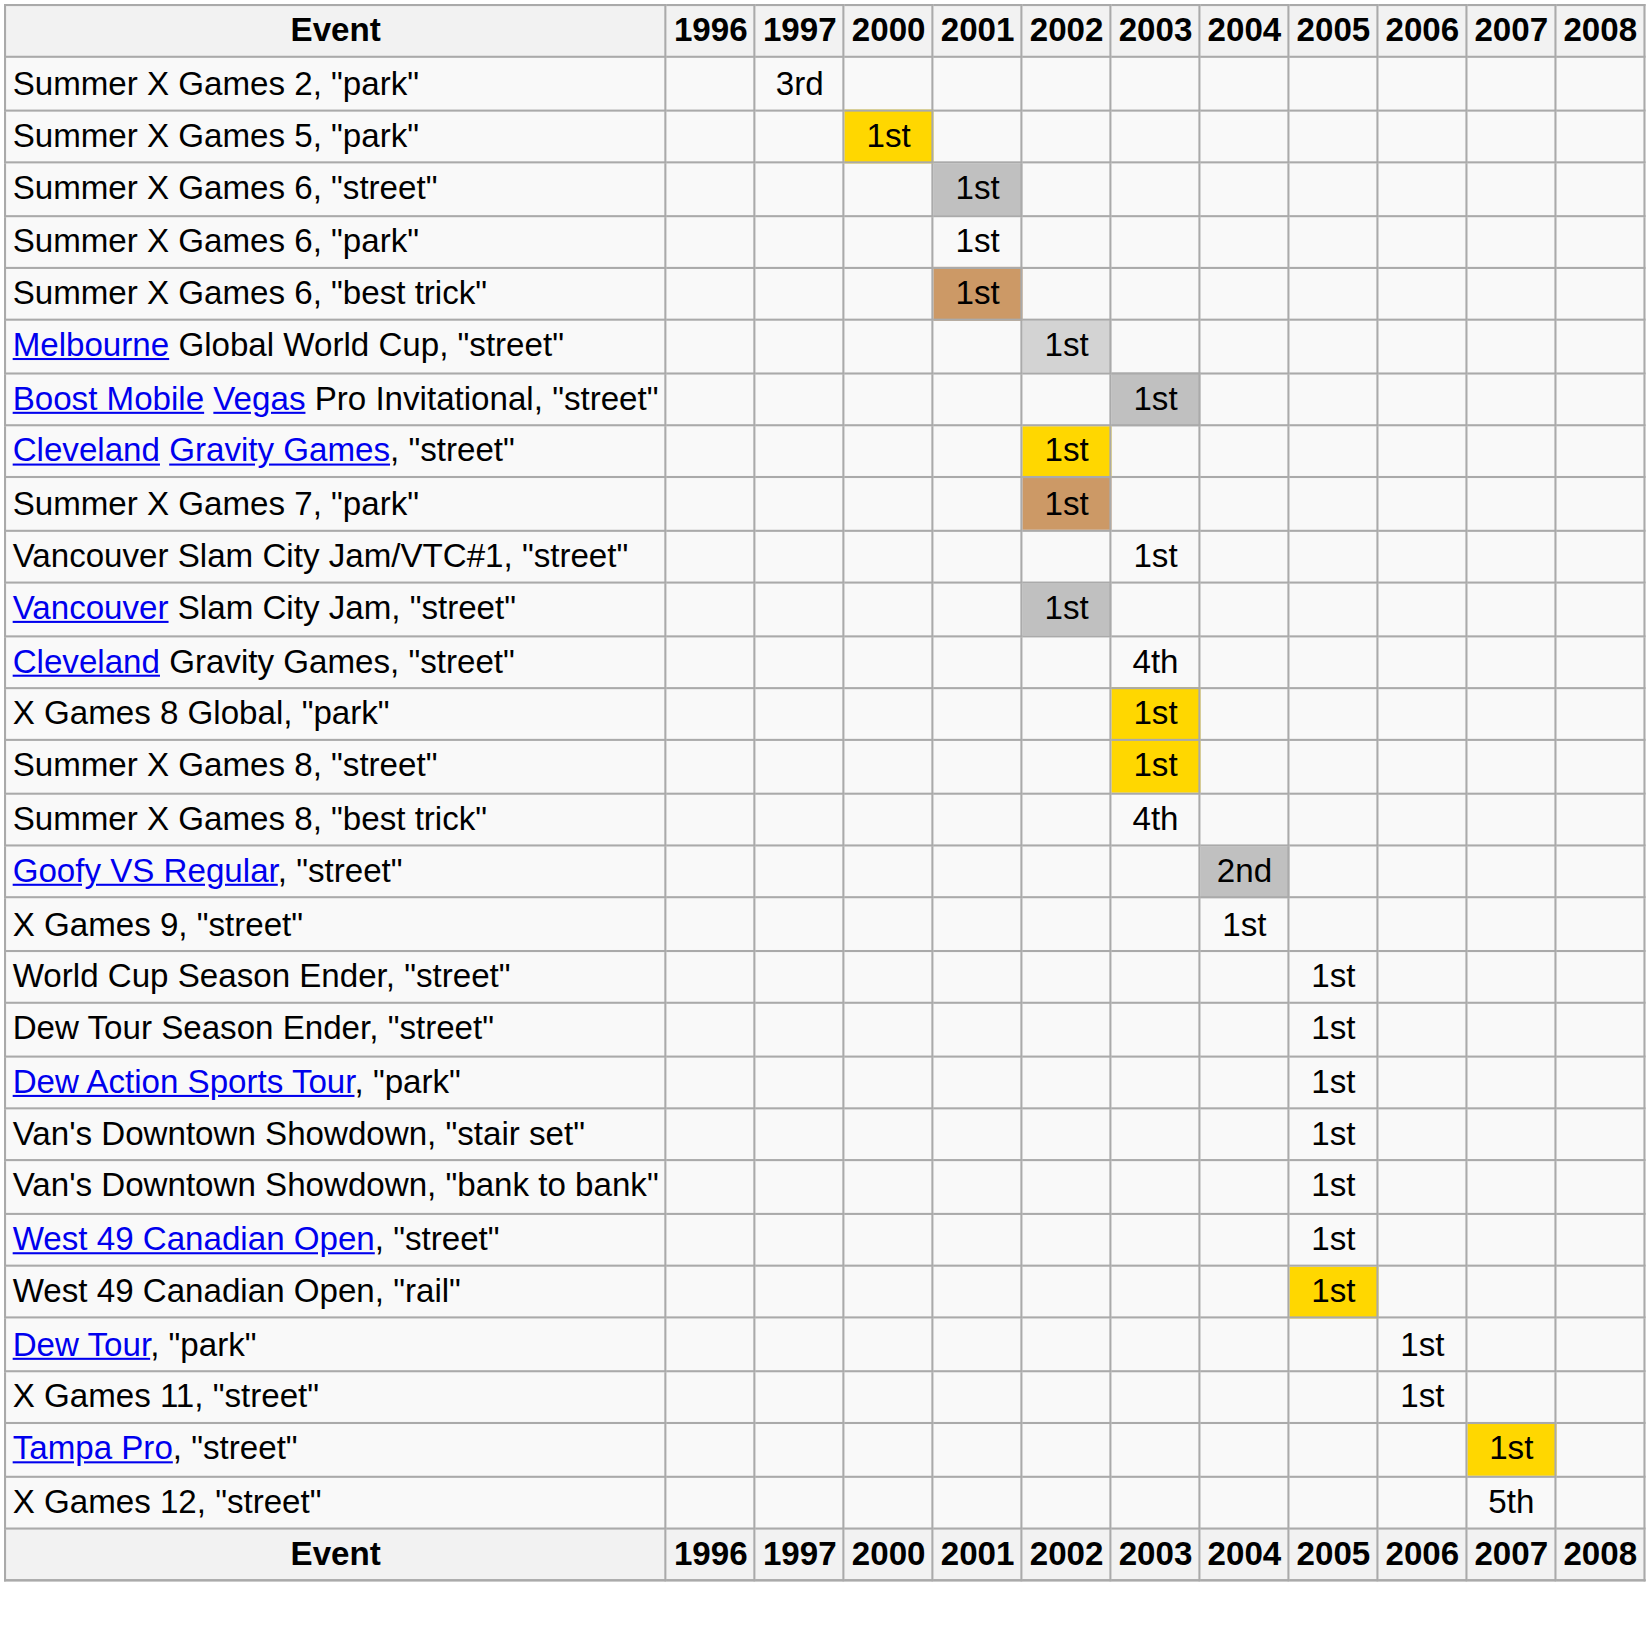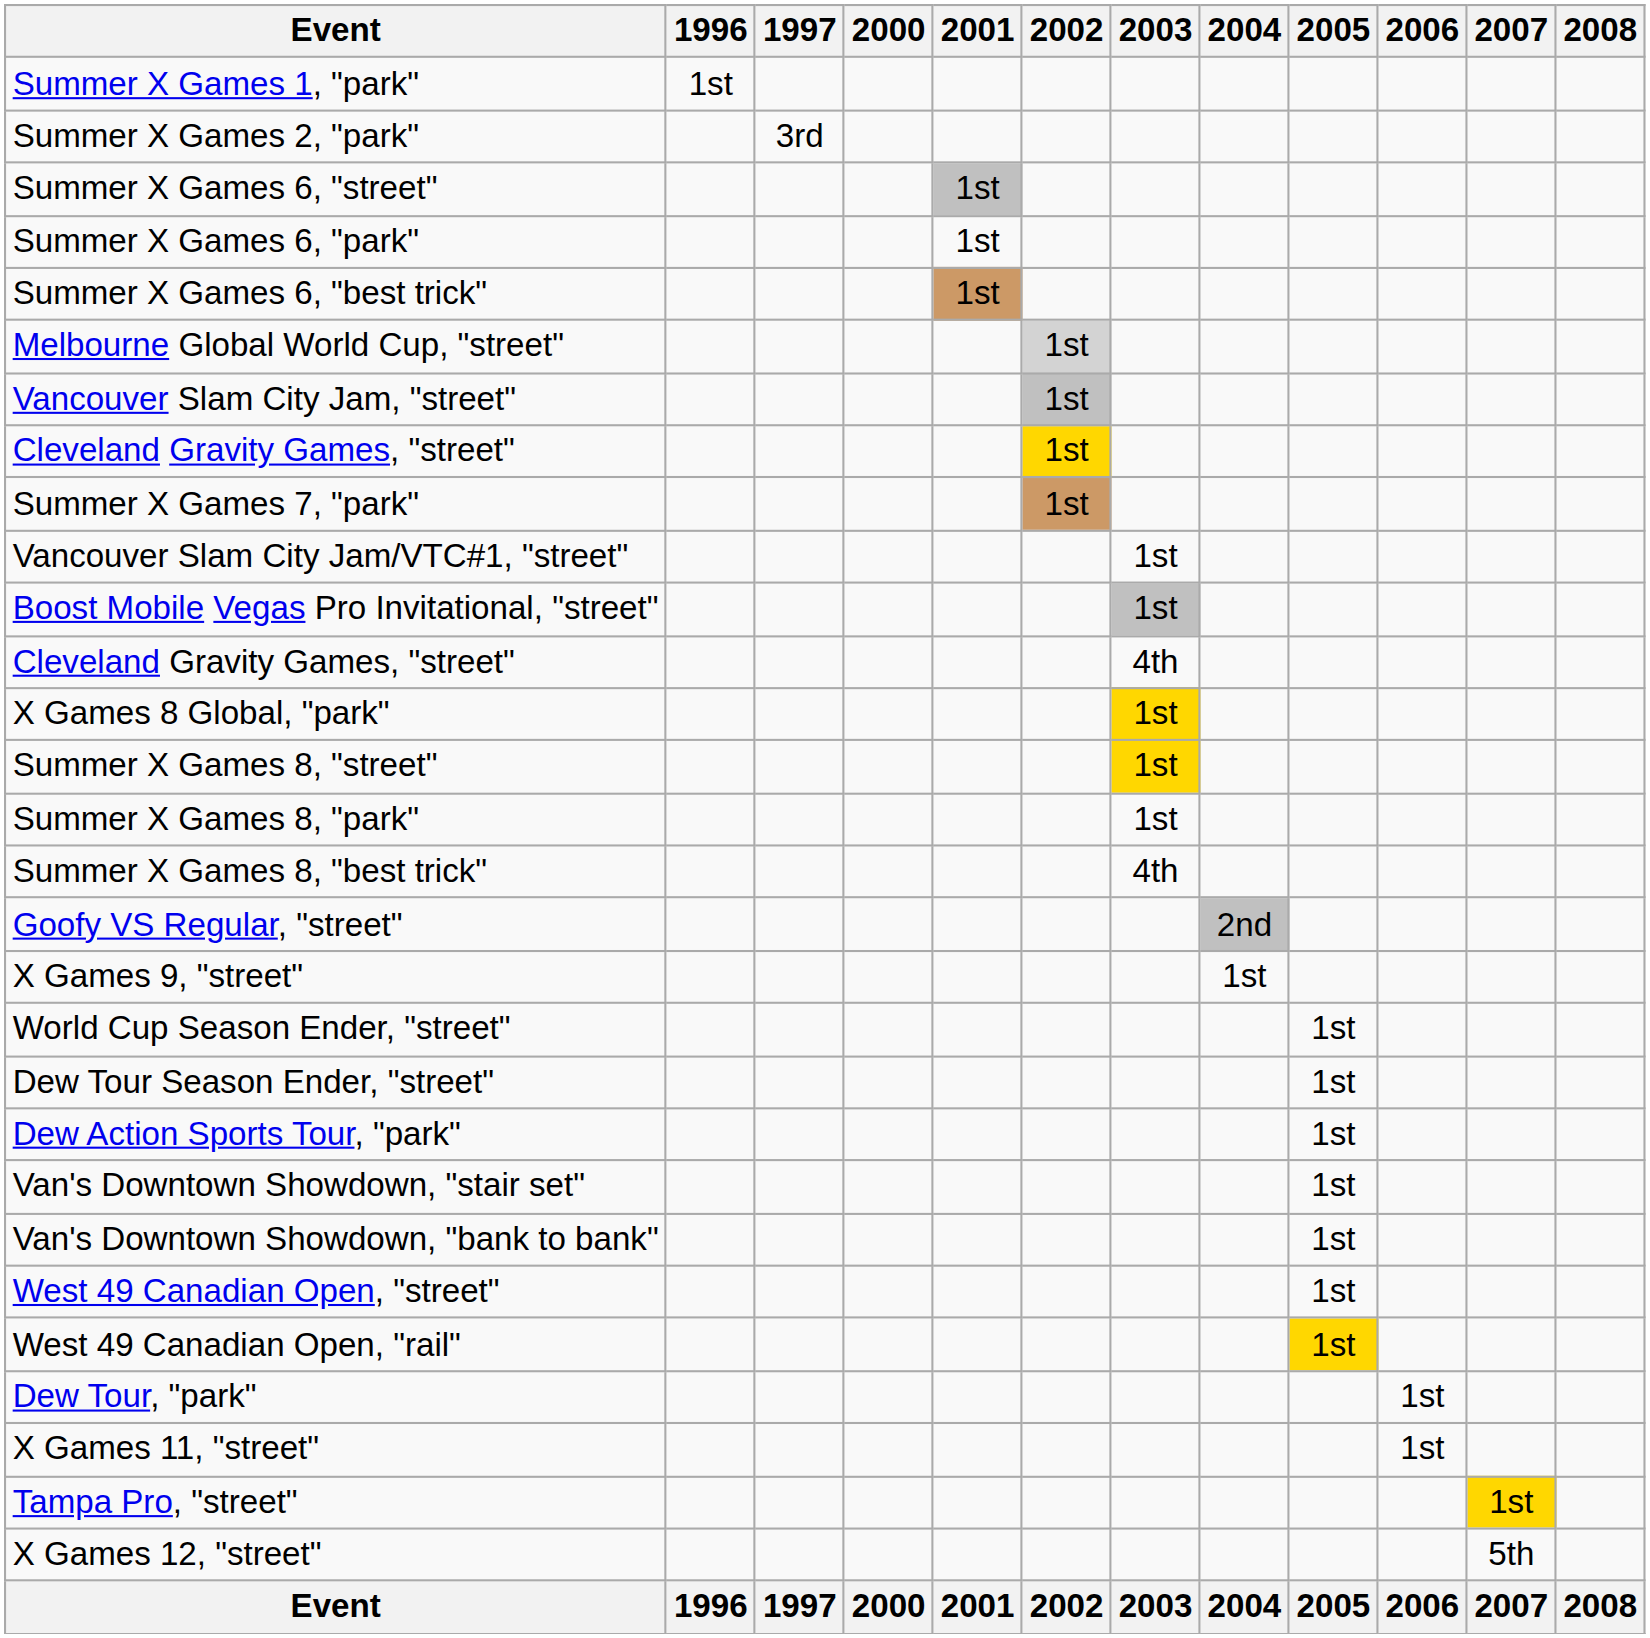+ row: Summer X Games 1, "park" | 1st
- row: Summer X Games 5, "park" | 1st
rows swapped: Vancouver Slam City Jam, "street" <-> Boost Mobile Vegas Pro Invitational, "street"
+ row: Summer X Games 8, "park" | 1st
